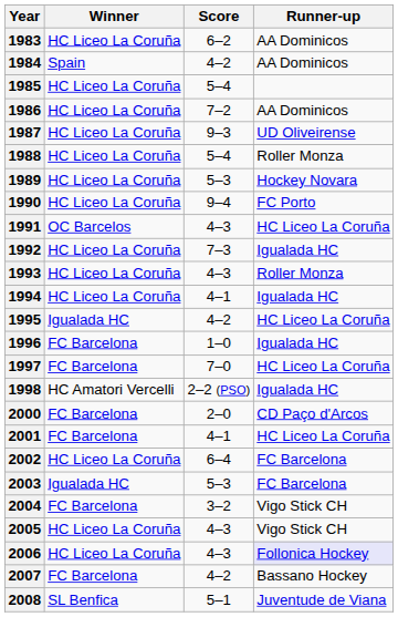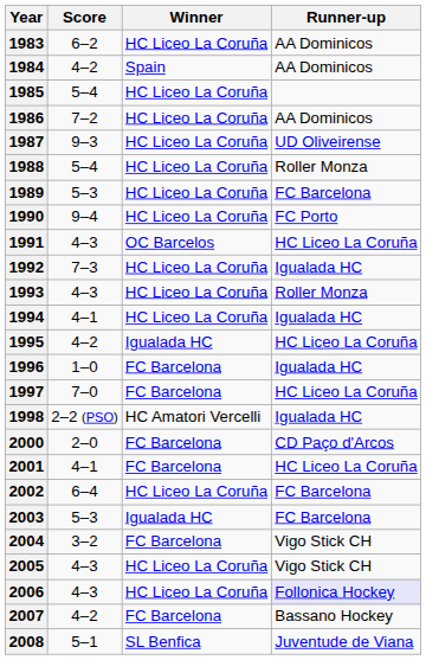columns swapped: Winner <-> Score
1989 | Runner-up: Hockey Novara -> FC Barcelona
